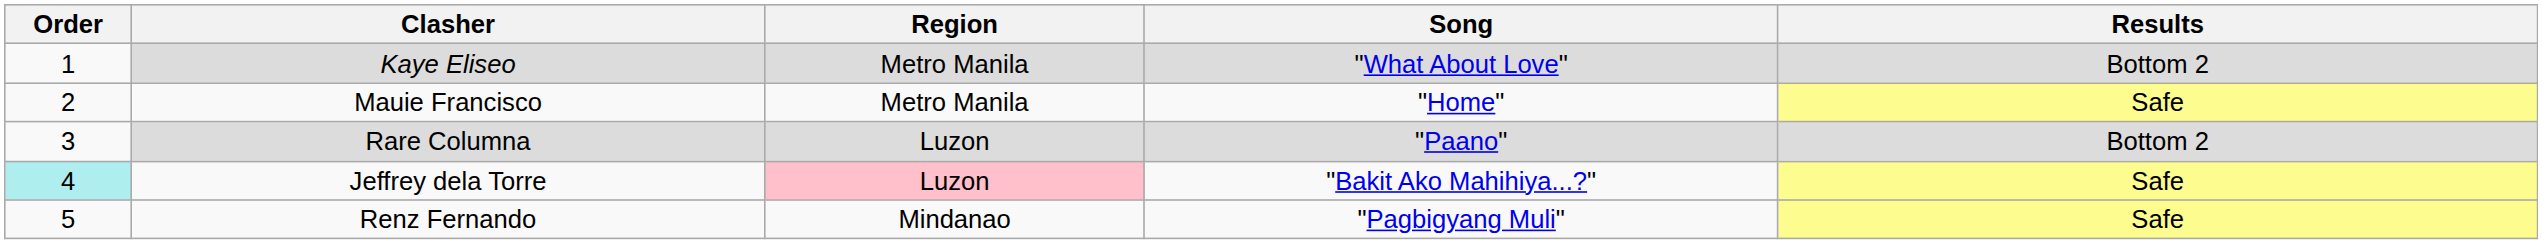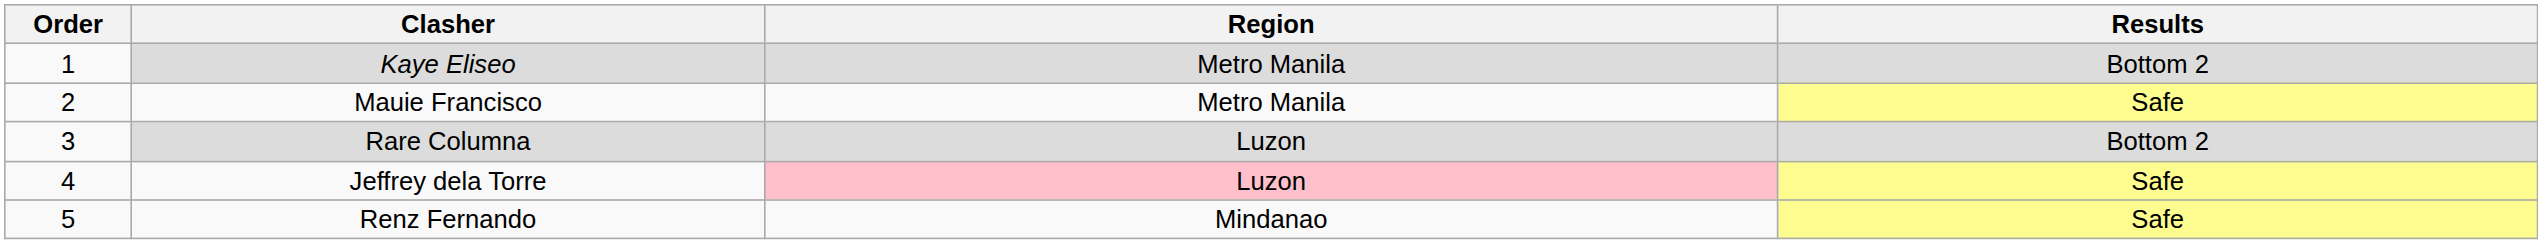- column: Song | "What About Love" | "Home" | "Paano" | "Bakit Ako Mahihiya...?" | "Pagbigyang Muli"
Jeffrey dela Torre | Order: paleturquoise background -> no background
